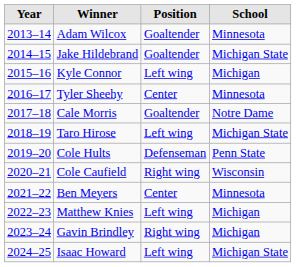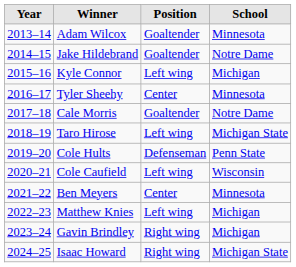Jake Hildebrand | School: Michigan State -> Notre Dame
Cole Caufield | Position: Right wing -> Left wing
Isaac Howard | Position: Left wing -> Right wing
